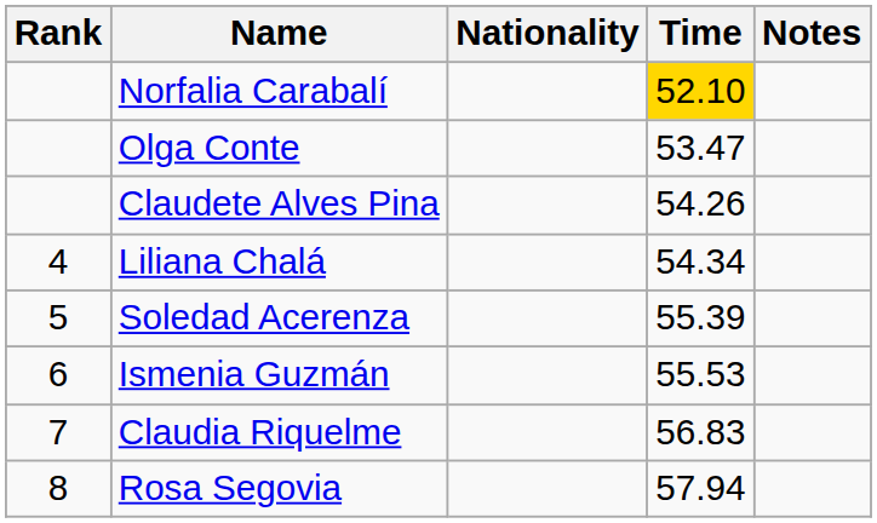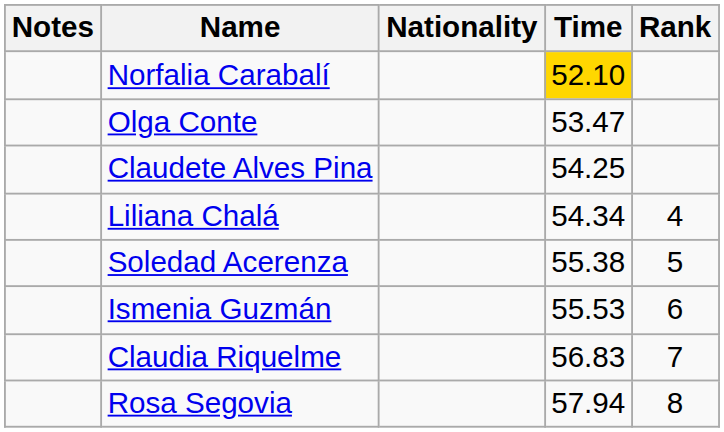columns swapped: Rank <-> Notes
Claudete Alves Pina | Time: 54.26 -> 54.25
Soledad Acerenza | Time: 55.39 -> 55.38
